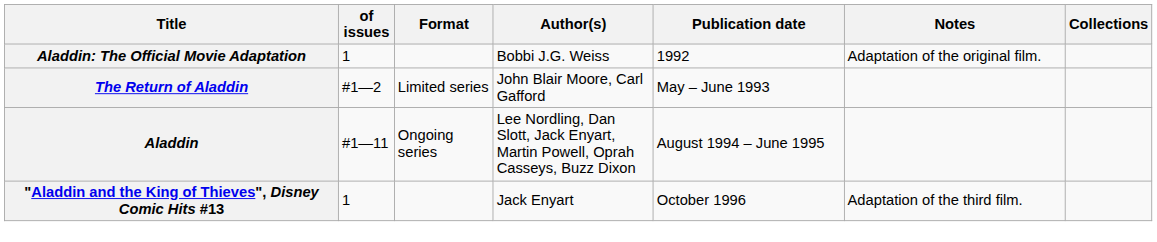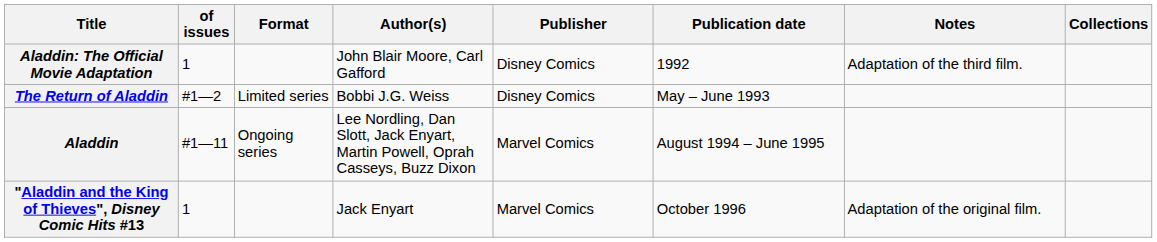+ column: Publisher | Disney Comics | Disney Comics | Marvel Comics | Marvel Comics
Aladdin: The Official Movie Adaptation | Author(s): Bobbi J.G. Weiss -> John Blair Moore, Carl Gafford
Aladdin: The Official Movie Adaptation | Notes: Adaptation of the original film. -> Adaptation of the third film.
The Return of Aladdin | Author(s): John Blair Moore, Carl Gafford -> Bobbi J.G. Weiss
"Aladdin and the King of Thieves", Disney Comic Hits #13 | Notes: Adaptation of the third film. -> Adaptation of the original film.
